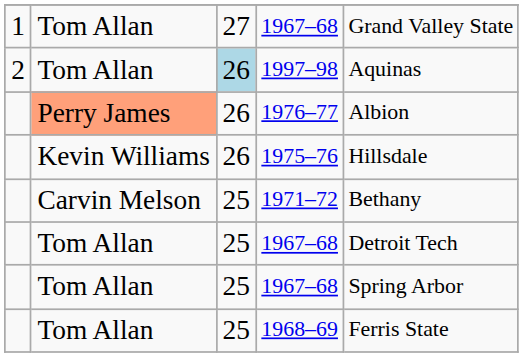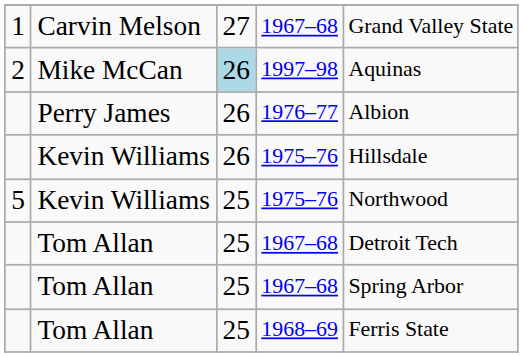1 / 1967–68 | column 2: Tom Allan -> Carvin Melson
1997–98 | column 2: Tom Allan -> Mike McCan
1976–77 | column 2: lightsalmon background -> no background
+ row: 5 | Kevin Williams | 25 | 1975–76 | Northwood
- row: Carvin Melson | 25 | 1971–72 | Bethany
